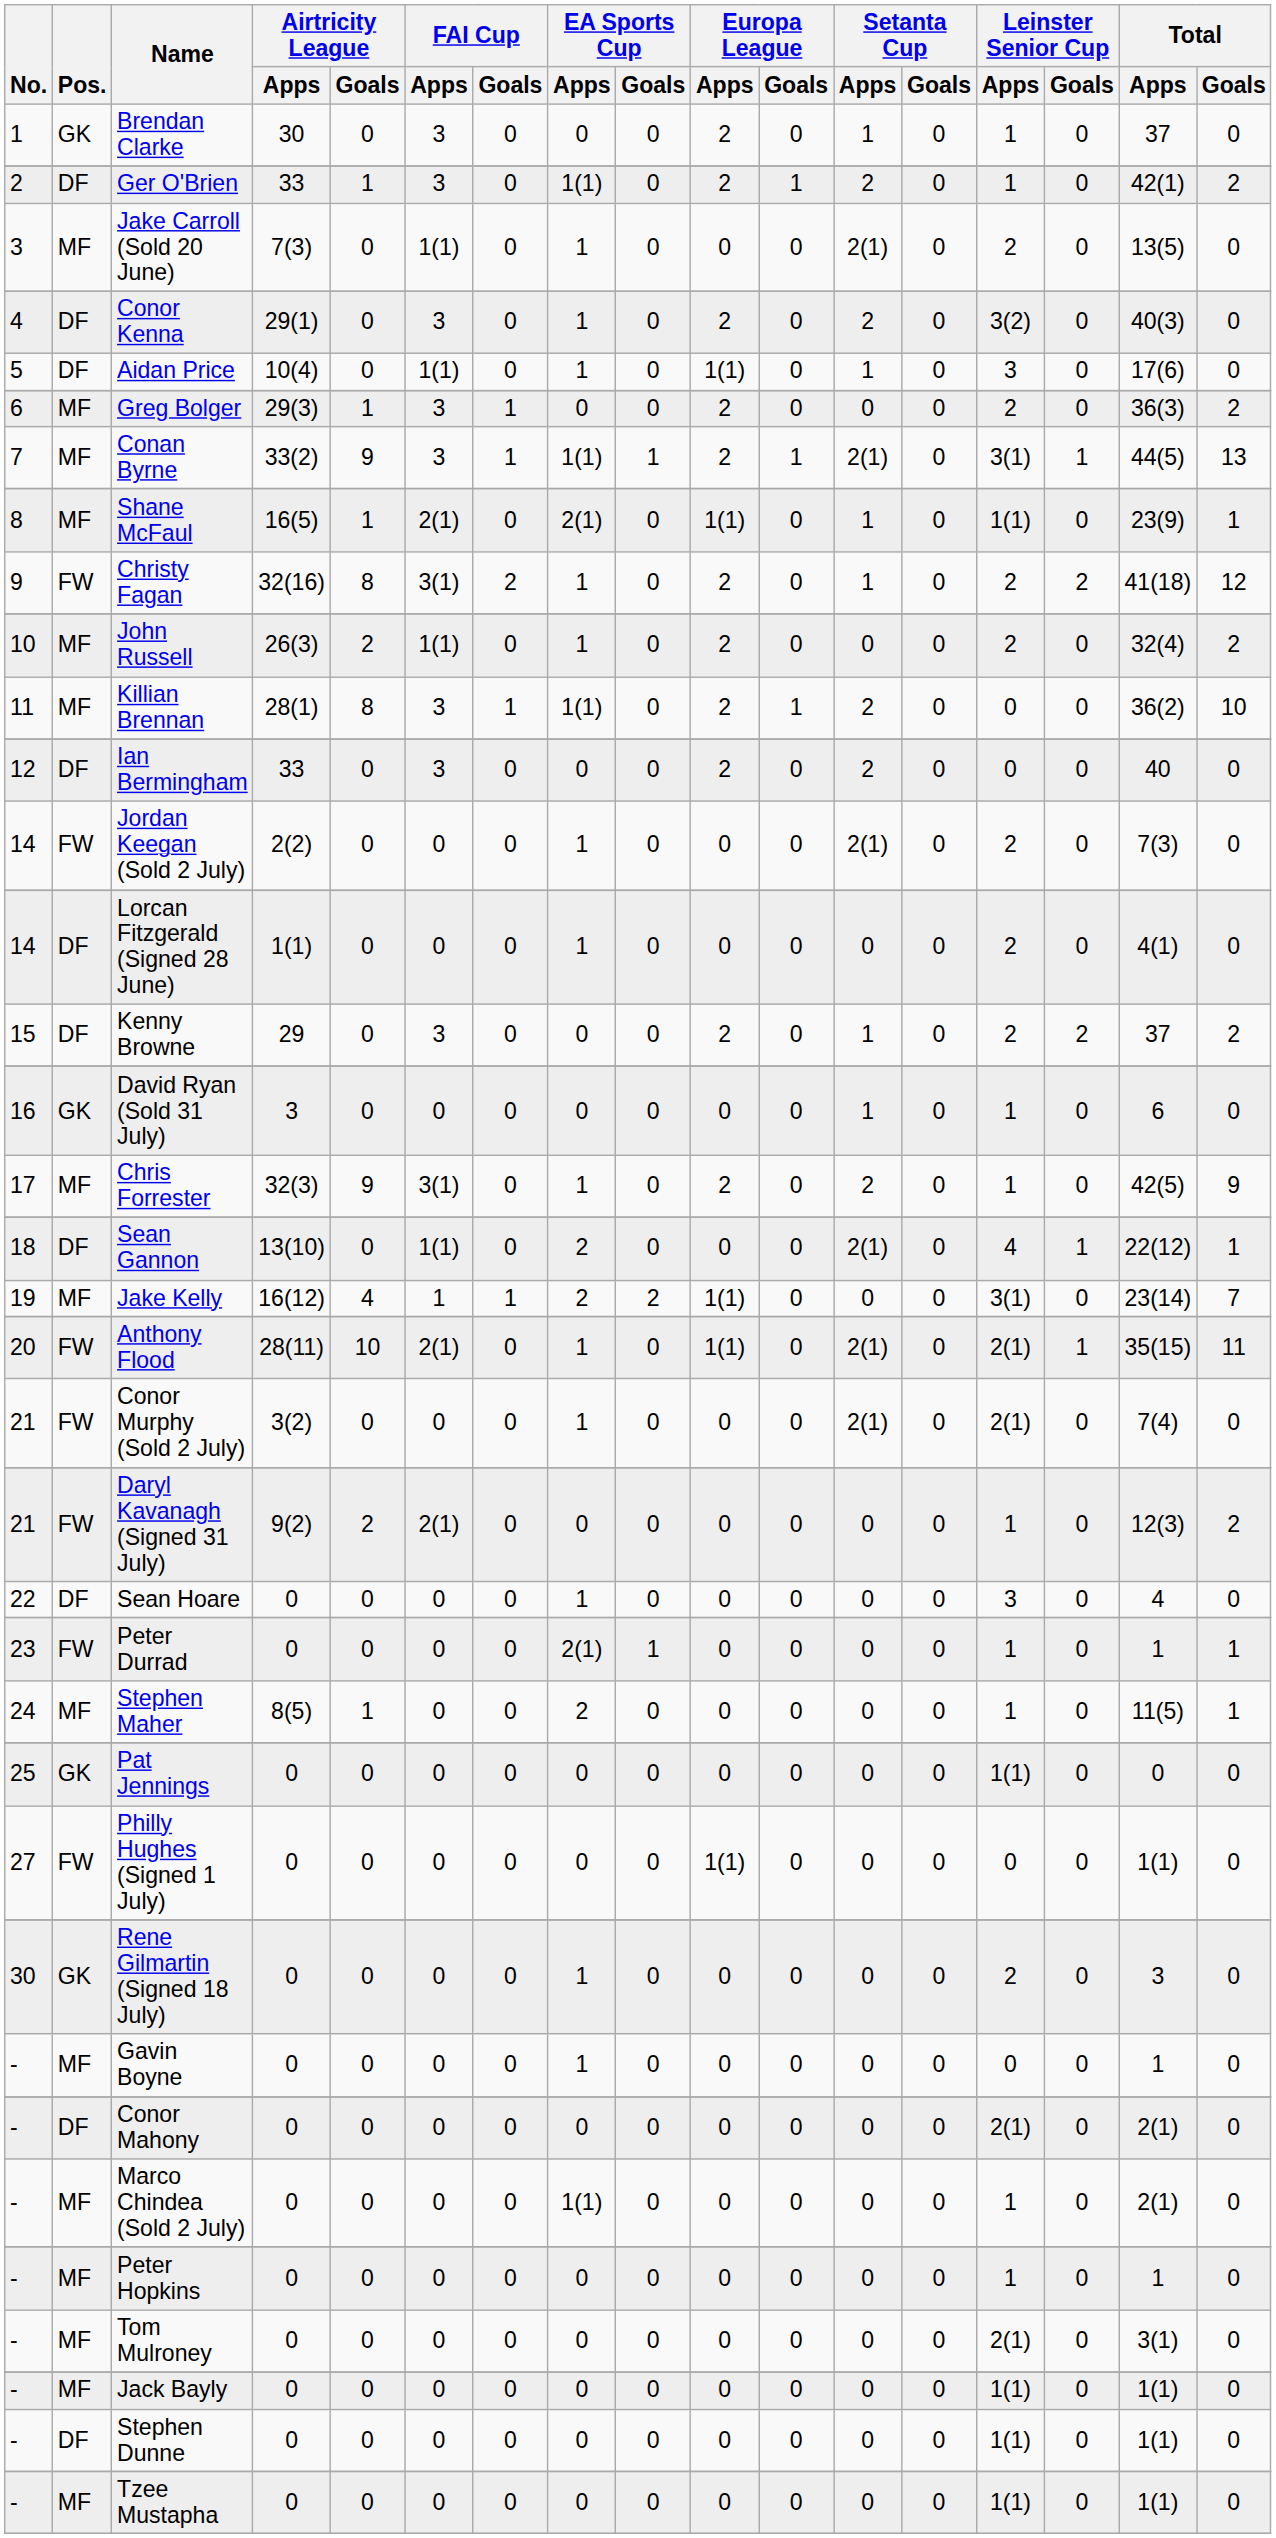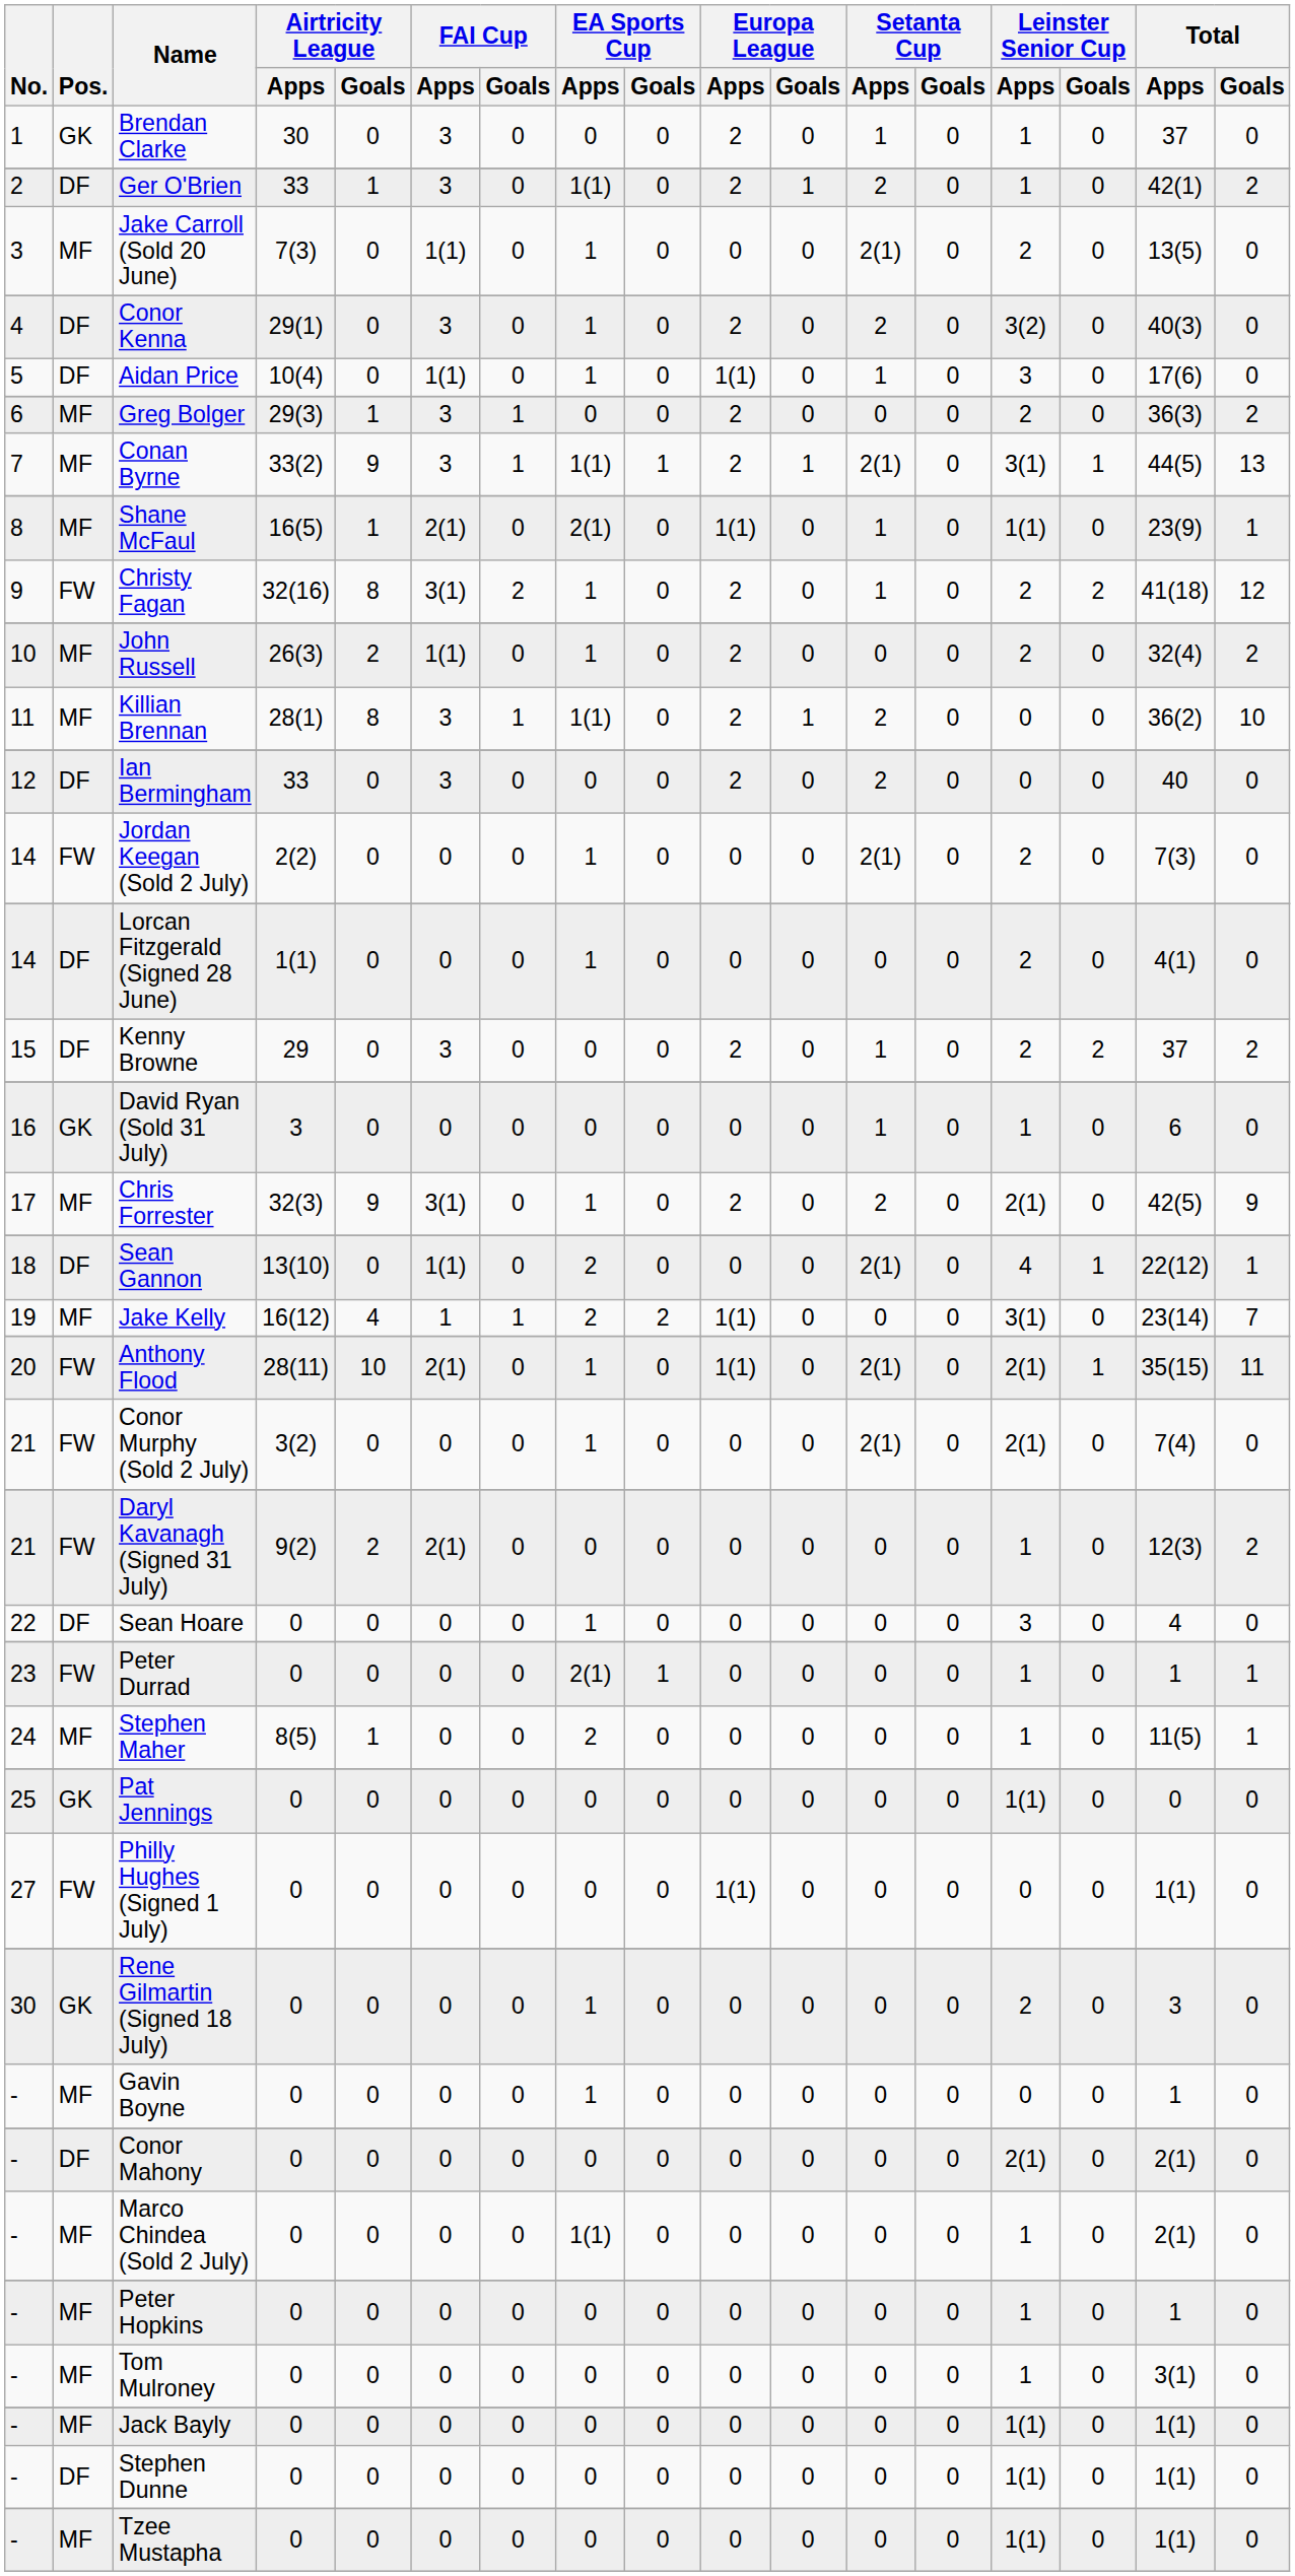Chris Forrester | Leinster Senior Cup / Apps: 1 -> 2(1)
Tom Mulroney | Leinster Senior Cup / Apps: 2(1) -> 1
